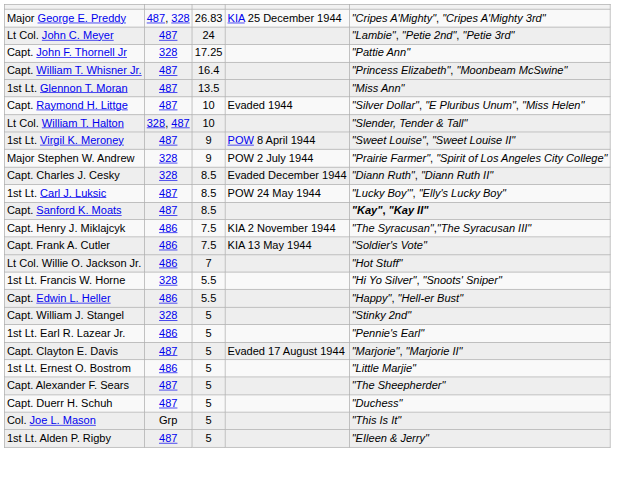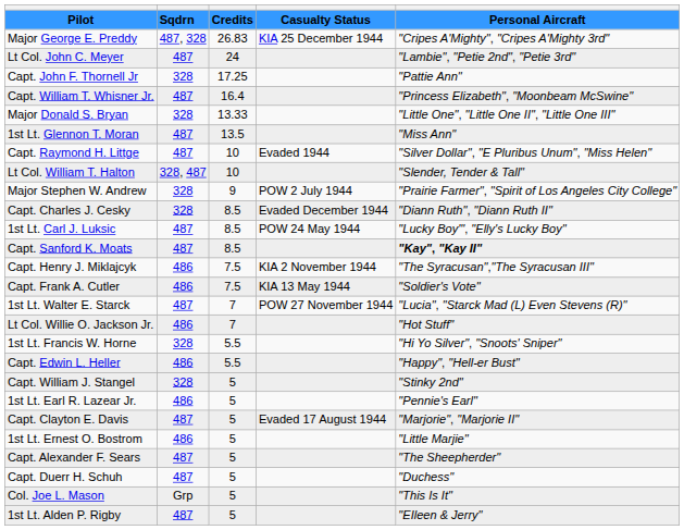+ row: Pilot | Sqdrn | Credits | Casualty Status | Personal Aircraft
+ row: Major Donald S. Bryan | 328 | 13.33 | "Little One", "Little One II", "Little One III"
- row: 1st Lt. Virgil K. Meroney | 487 | 9 | POW 8 April 1944 | "Sweet Louise", "Sweet Louise II"
+ row: 1st Lt. Walter E. Starck | 487 | 7 | POW 27 November 1944 | "Lucia", "Starck Mad (L) Even Stevens (R)"
